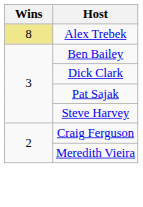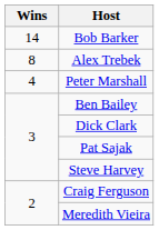+ row: 14 | Bob Barker
Alex Trebek | Wins: khaki background -> no background
+ row: 4 | Peter Marshall
